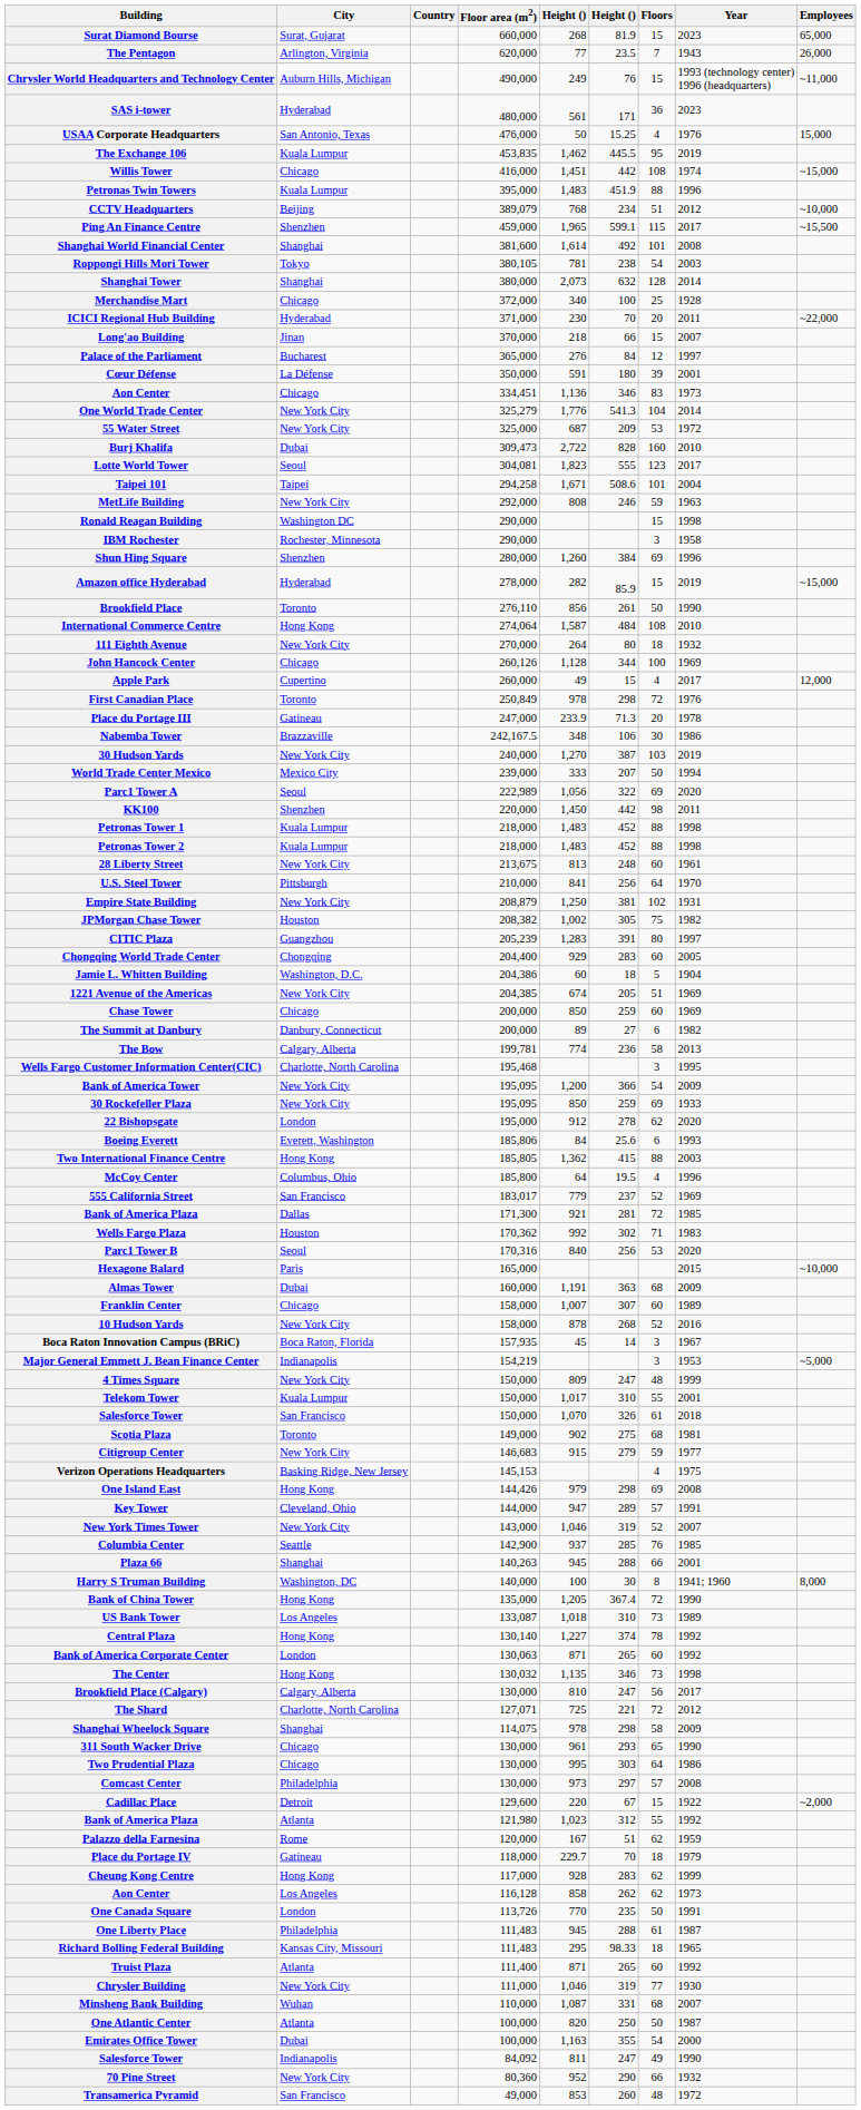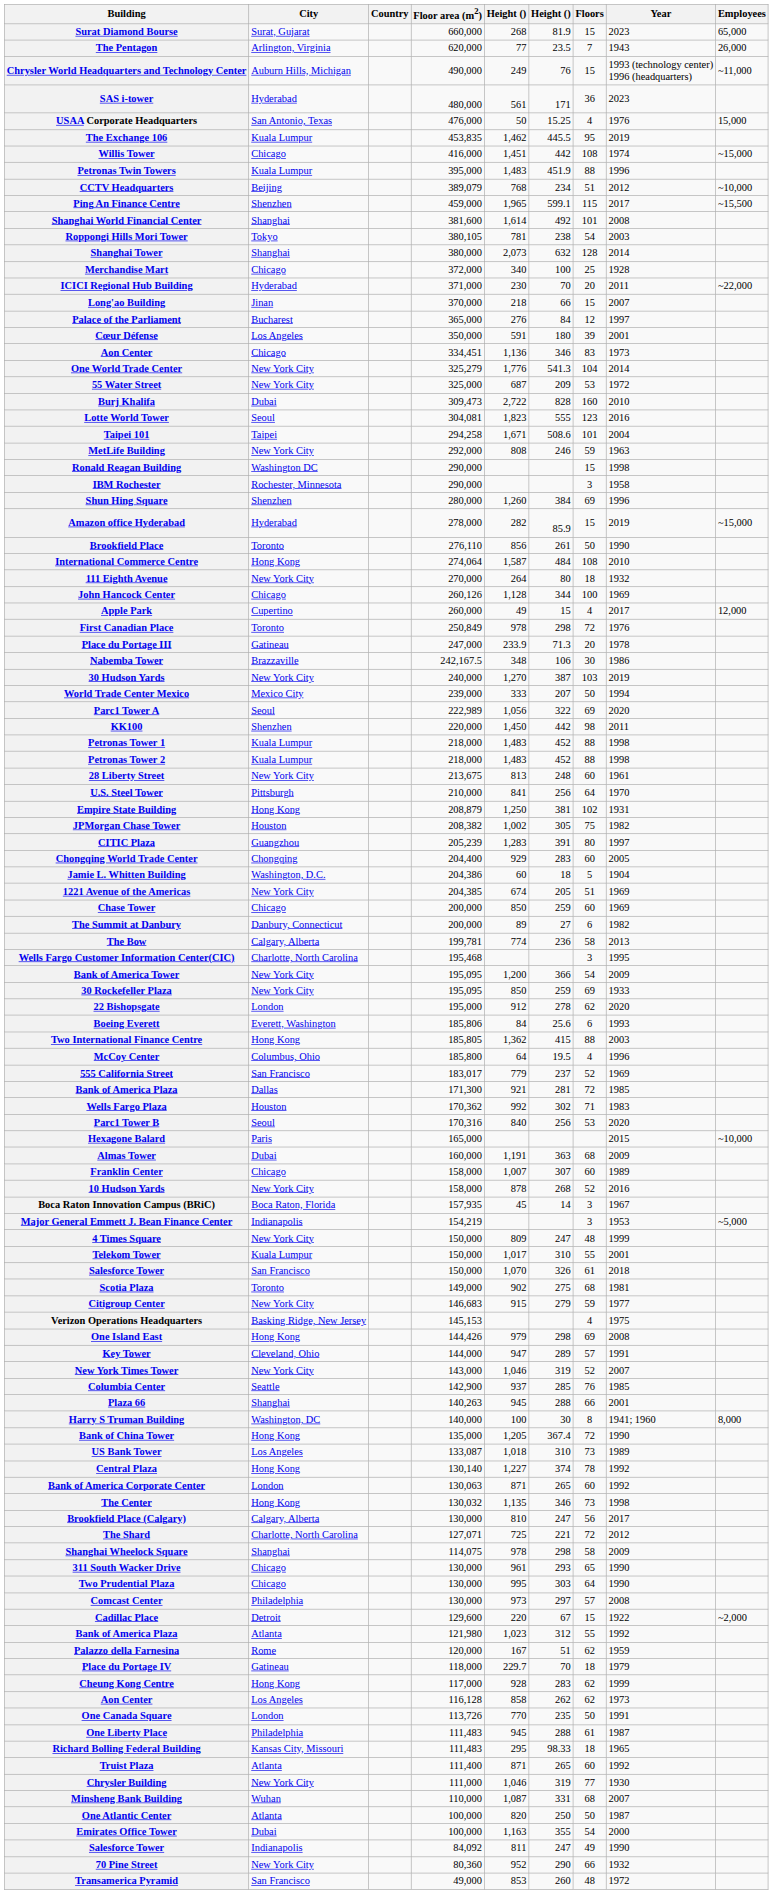Cœur Défense | City: La Défense -> Los Angeles
Lotte World Tower | Year: 2017 -> 2016
Empire State Building | City: New York City -> Hong Kong
Two Prudential Plaza | Year: 1986 -> 1990
